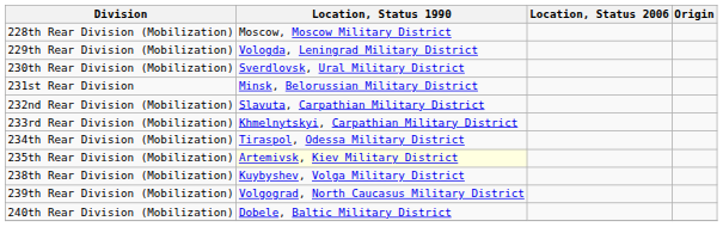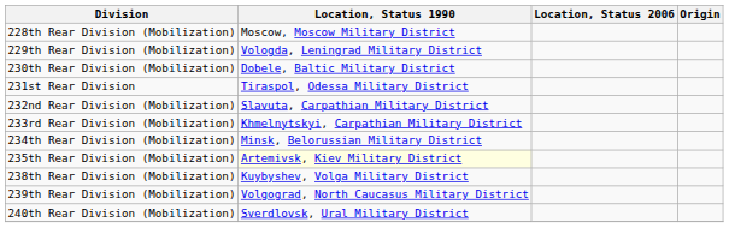230th Rear Division (Mobilization) | Location, Status 1990: Sverdlovsk, Ural Military District -> Dobele, Baltic Military District
231st Rear Division | Location, Status 1990: Minsk, Belorussian Military District -> Tiraspol, Odessa Military District
234th Rear Division (Mobilization) | Location, Status 1990: Tiraspol, Odessa Military District -> Minsk, Belorussian Military District
240th Rear Division (Mobilization) | Location, Status 1990: Dobele, Baltic Military District -> Sverdlovsk, Ural Military District
